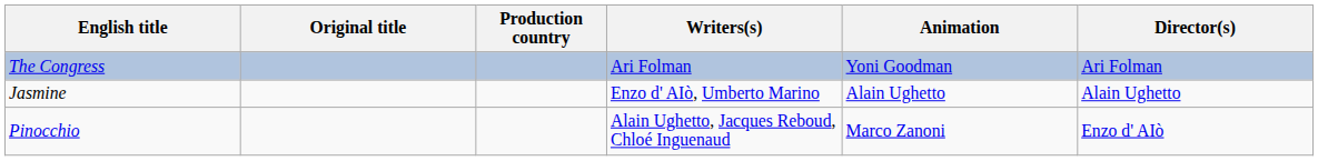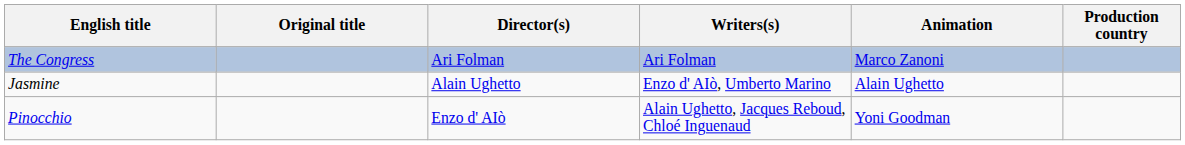columns swapped: Director(s) <-> Production country
The Congress | Animation: Yoni Goodman -> Marco Zanoni
Pinocchio | Animation: Marco Zanoni -> Yoni Goodman
